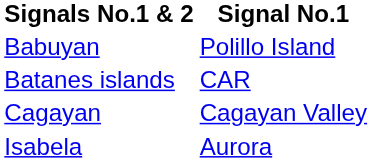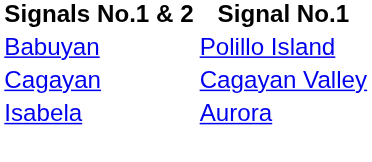- row: Batanes islands | CAR
